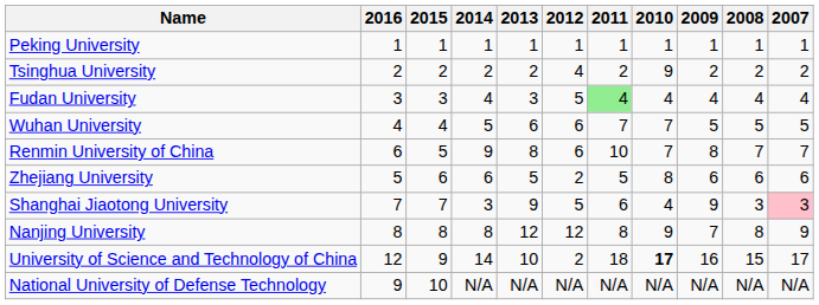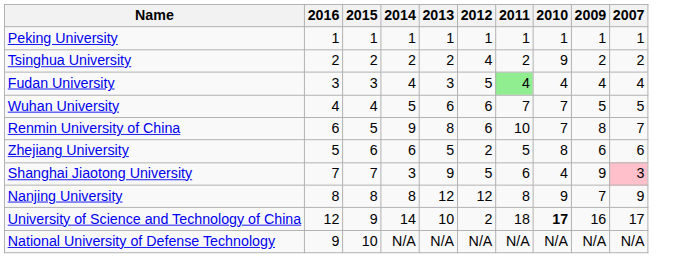- column: 2008 | 1 | 2 | 4 | 5 | 7 | 6 | 3 | 8 | 15 | N/A
